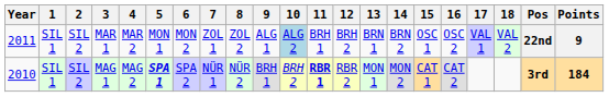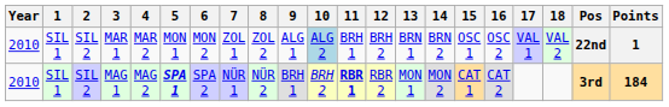MAR 1 | Year: 2011 -> 2010
MAR 1 | Points: 9 -> 1
